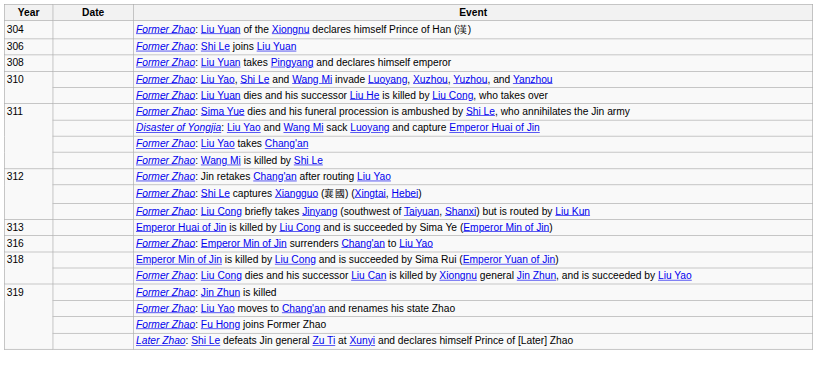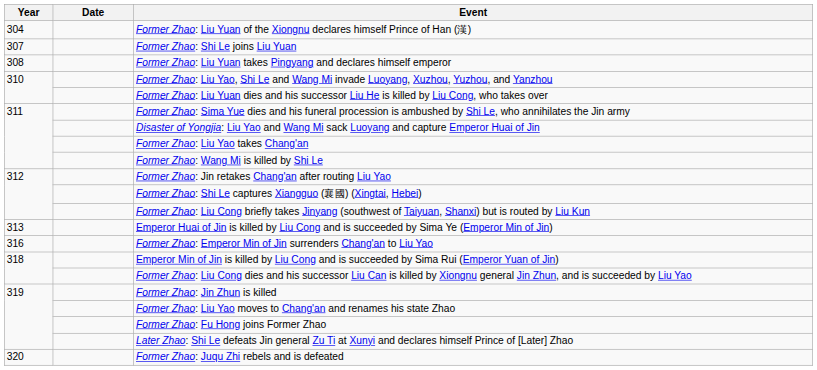Former Zhao: Shi Le joins Liu Yuan | Year: 306 -> 307
+ row: 320 | Former Zhao: Juqu Zhi rebels and is defeated
